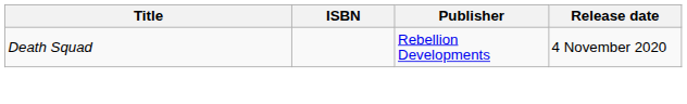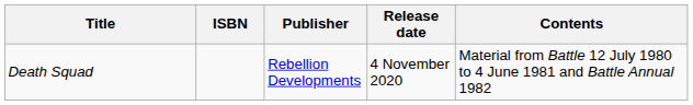+ column: Contents | Material from Battle 12 July 1980 to 4 June 1981 and Battle Annual 1982
